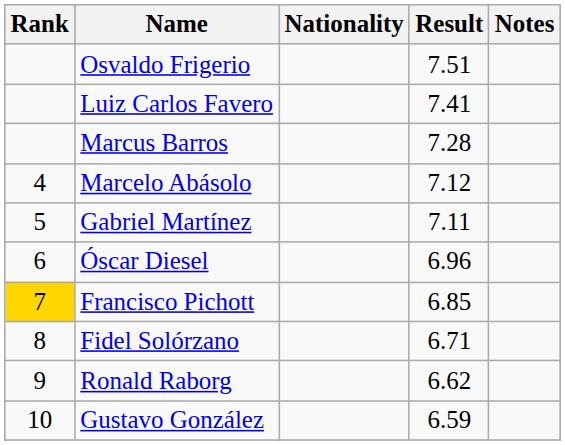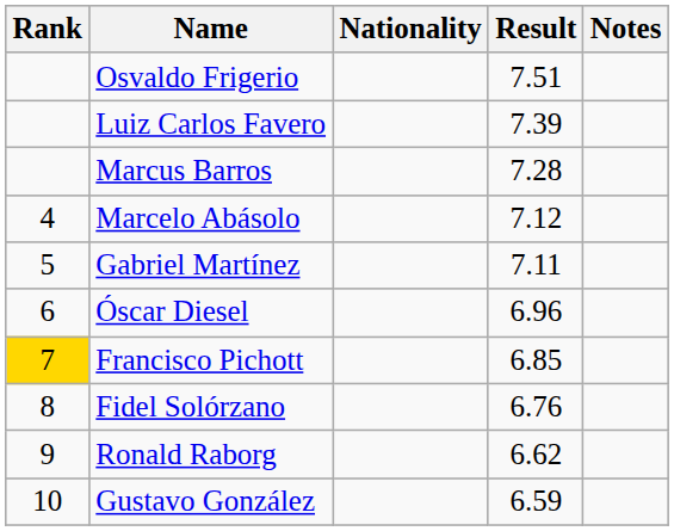Luiz Carlos Favero | Result: 7.41 -> 7.39
Fidel Solórzano | Result: 6.71 -> 6.76
